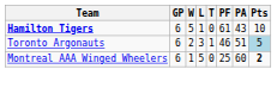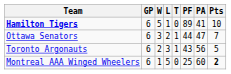Hamilton Tigers | PF: 61 -> 89
Hamilton Tigers | PA: 43 -> 41
+ row: Ottawa Senators | 6 | 3 | 2 | 1 | 44 | 47 | 7
Toronto Argonauts | PF: 46 -> 43
Toronto Argonauts | PA: 51 -> 56
Toronto Argonauts | Pts: lightblue background -> no background
